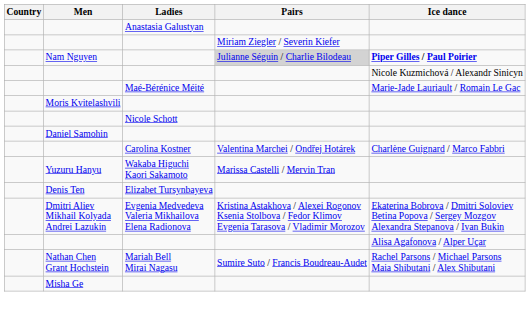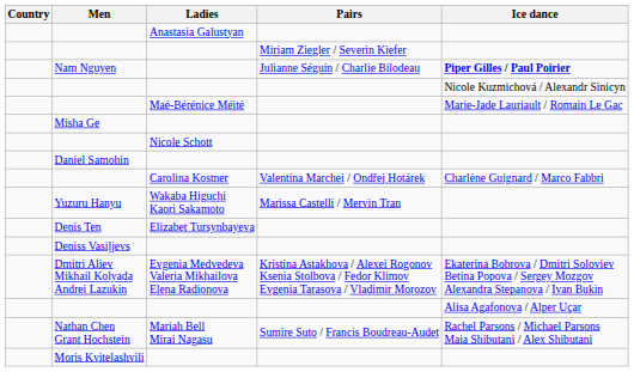Nam Nguyen | Pairs: lightgrey background -> no background
rows swapped: Moris Kvitelashvili <-> Misha Ge
+ row: Deniss Vasiļjevs
